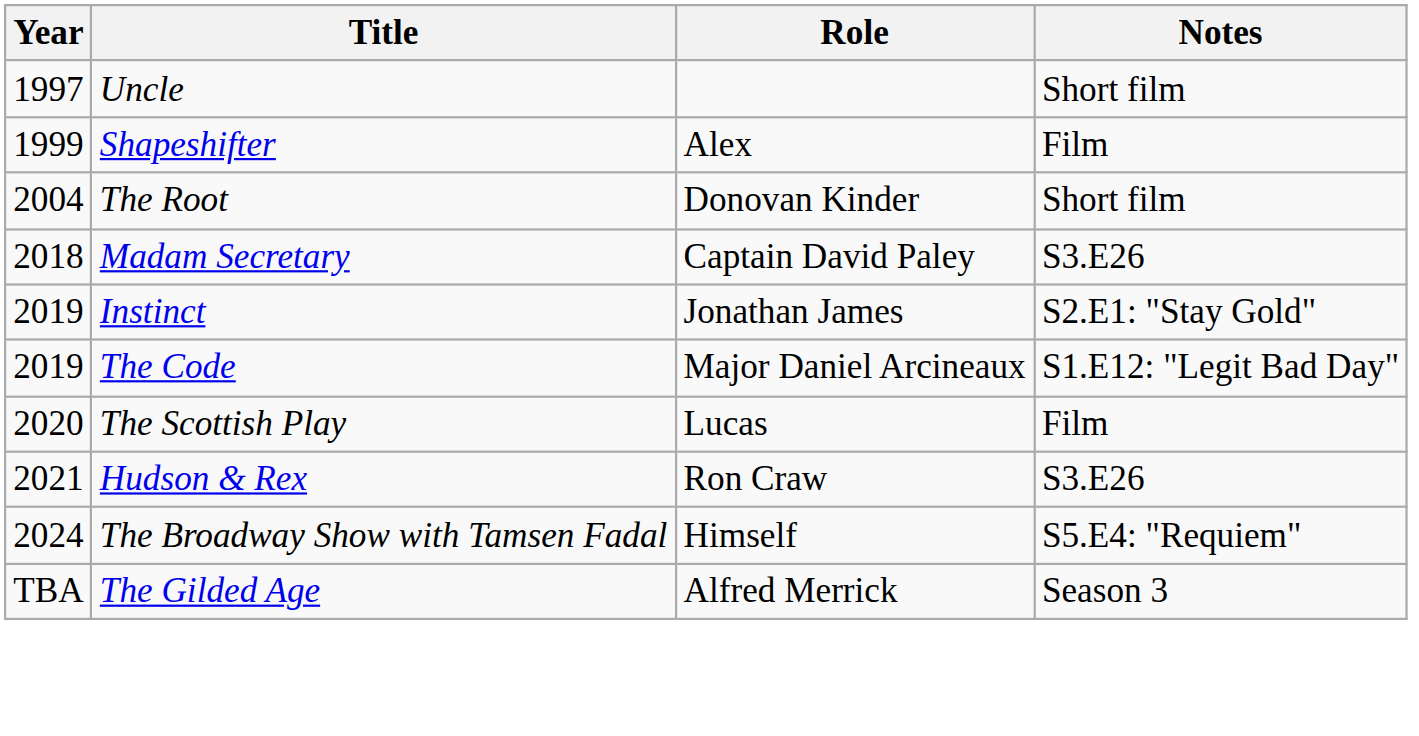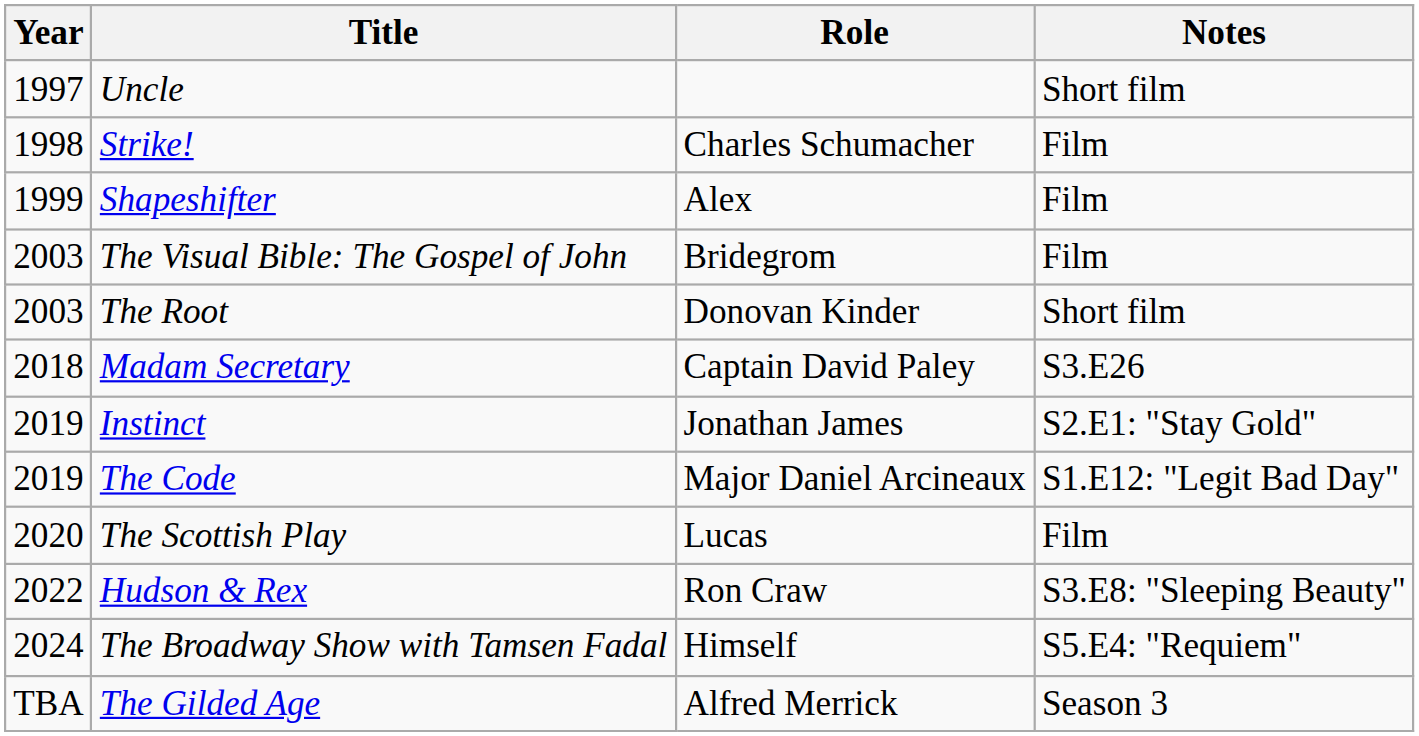+ row: 1998 | Strike! | Charles Schumacher | Film
+ row: 2003 | The Visual Bible: The Gospel of John | Bridegrom | Film
The Root | Year: 2004 -> 2003
Hudson & Rex | Year: 2021 -> 2022
Hudson & Rex | Notes: S3.E26 -> S3.E8: "Sleeping Beauty"
